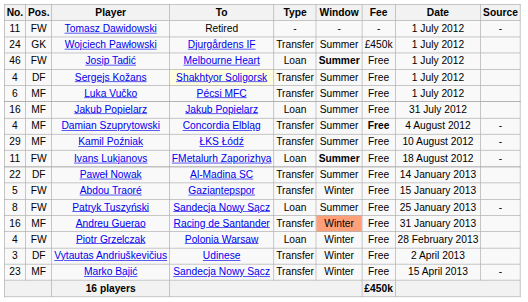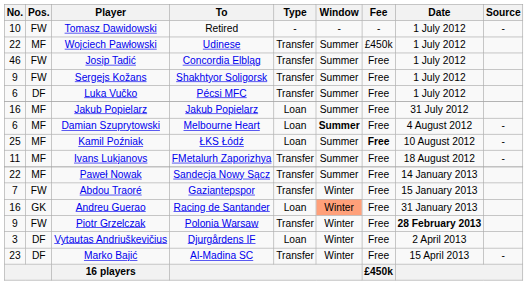Tomasz Dawidowski | No.: 11 -> 10
Wojciech Pawłowski | No.: 24 -> 22
Wojciech Pawłowski | Pos.: GK -> MF
Wojciech Pawłowski | To: Djurgårdens IF -> Udinese
Josip Tadić | To: Melbourne Heart -> Concordia Elbląg
Josip Tadić | Type: Loan -> Transfer
Josip Tadić | Window: bold -> normal
Sergejs Kožans | No.: 4 -> 9
Sergejs Kožans | Pos.: DF -> FW
Sergejs Kožans | To: lightyellow background -> no background
Luka Vučko | Pos.: MF -> DF
Damian Szuprytowski | No.: 4 -> 6
Damian Szuprytowski | To: Concordia Elbląg -> Melbourne Heart
Damian Szuprytowski | Type: Transfer -> Loan
Damian Szuprytowski | Window: normal -> bold
Damian Szuprytowski | Fee: bold -> normal
Kamil Poźniak | No.: 29 -> 25
Kamil Poźniak | Type: Transfer -> Loan
Kamil Poźniak | Fee: normal -> bold
Ivans Lukjanovs | Pos.: FW -> MF
Ivans Lukjanovs | Type: Loan -> Transfer
Ivans Lukjanovs | Window: bold -> normal
Paweł Nowak | Pos.: DF -> MF
Paweł Nowak | To: Al-Madina SC -> Sandecja Nowy Sącz
Abdou Traoré | No.: 5 -> 7
- row: 8 | FW | Patryk Tuszyński | Sandecja Nowy Sącz | Loan | Summer | Free | 25 January 2013 | -
Andreu Guerao | Pos.: MF -> GK
Andreu Guerao | Type: Transfer -> Loan
Piotr Grzelczak | No.: 4 -> 9
Piotr Grzelczak | Type: Loan -> Transfer
Piotr Grzelczak | Date: normal -> bold
Vytautas Andriuškevičius | To: Udinese -> Djurgårdens IF
Vytautas Andriuškevičius | Type: Transfer -> Loan
Marko Bajić | Pos.: MF -> DF
Marko Bajić | To: Sandecja Nowy Sącz -> Al-Madina SC
